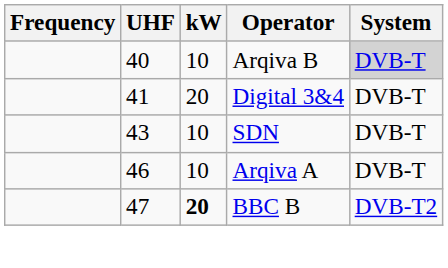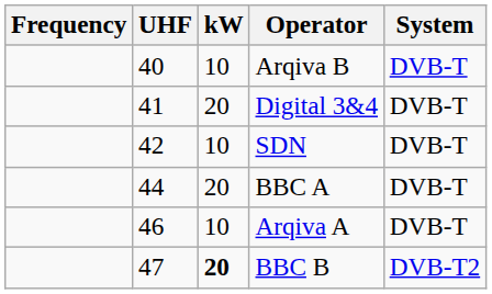Arqiva B | System: lightgrey background -> no background
SDN | UHF: 43 -> 42
+ row: 44 | 20 | BBC A | DVB-T
